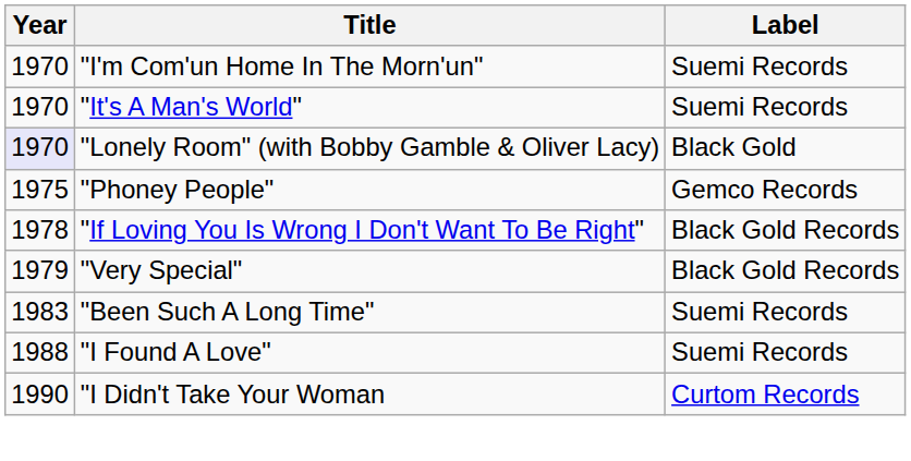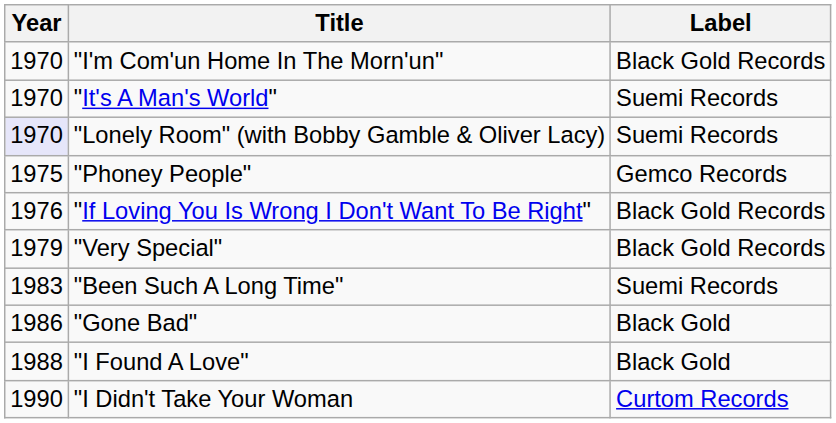"I'm Com'un Home In The Morn'un" | Label: Suemi Records -> Black Gold Records
"Lonely Room" (with Bobby Gamble & Oliver Lacy) | Label: Black Gold -> Suemi Records
"If Loving You Is Wrong I Don't Want To Be Right" | Year: 1978 -> 1976
+ row: 1986 | "Gone Bad" | Black Gold
"I Found A Love" | Label: Suemi Records -> Black Gold
